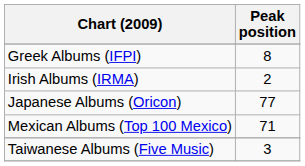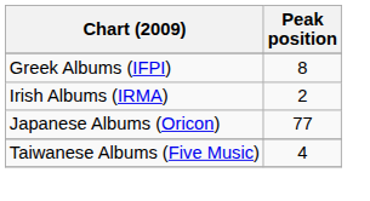- row: Mexican Albums (Top 100 Mexico) | 71
Taiwanese Albums (Five Music) | Peak position: 3 -> 4
